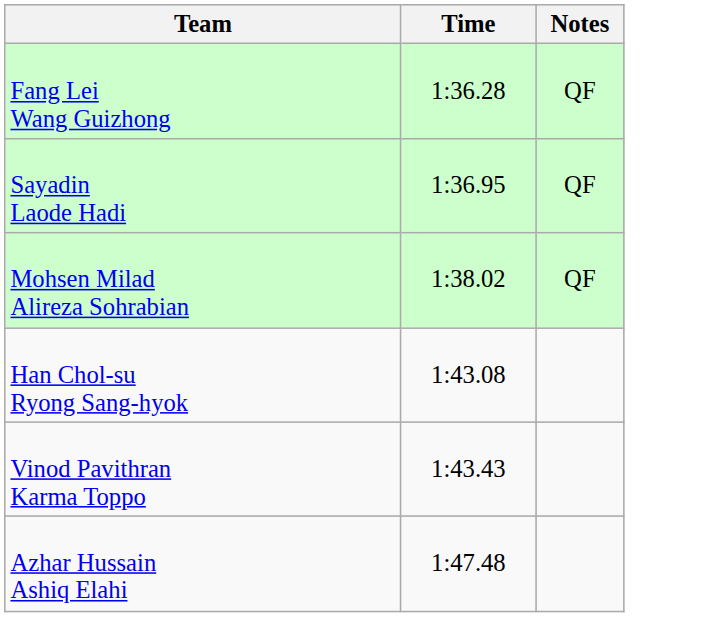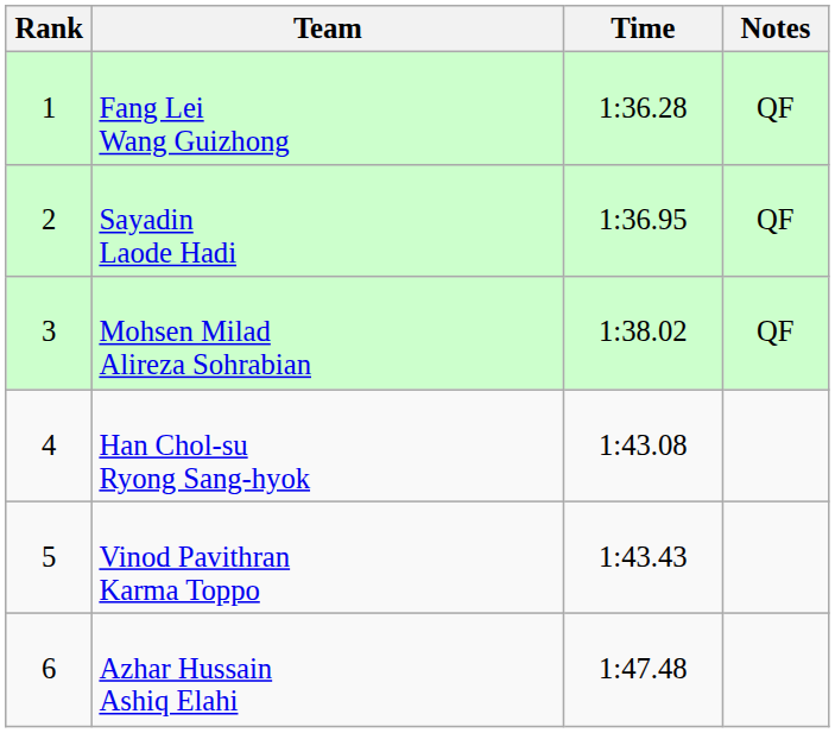+ column: Rank | 1 | 2 | 3 | 4 | 5 | 6
